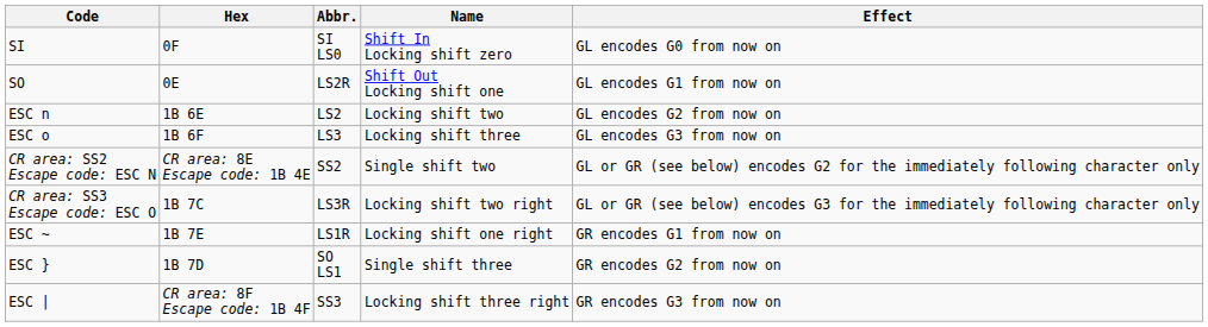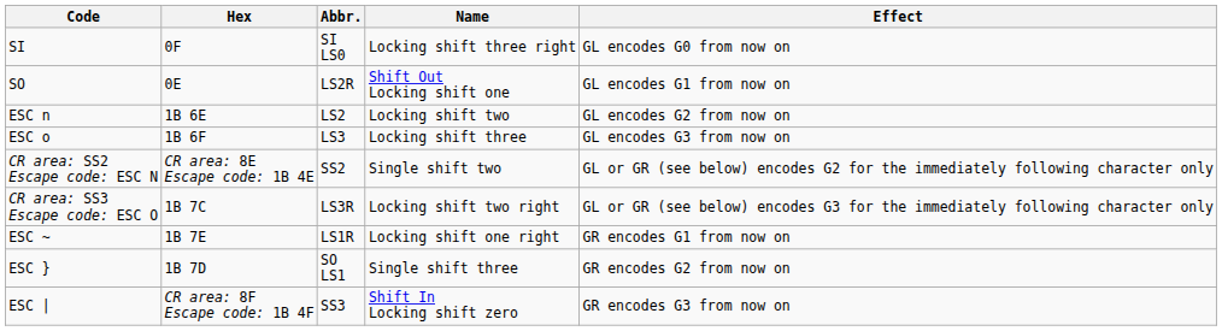SI | Name: Shift In Locking shift zero -> Locking shift three right
ESC | | Name: Locking shift three right -> Shift In Locking shift zero
